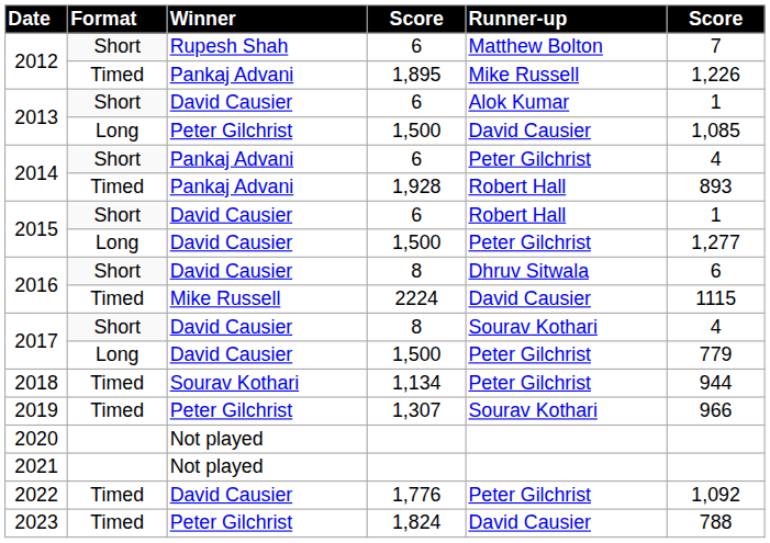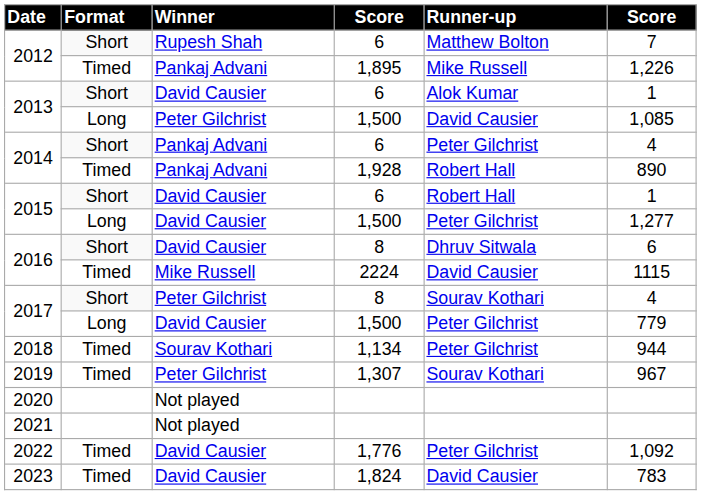2014 / 1,928 | column 6: 893 -> 890
2017 / 8 | Winner: David Causier -> Peter Gilchrist
2019 | column 6: 966 -> 967
2023 | Winner: Peter Gilchrist -> David Causier
2023 | column 6: 788 -> 783
